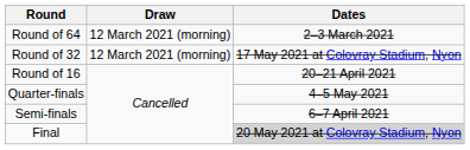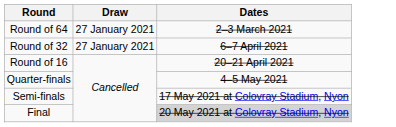Round of 64 | Draw: 12 March 2021 (morning) -> 27 January 2021
Round of 32 | Draw: 12 March 2021 (morning) -> 27 January 2021
Round of 32 | Dates: 17 May 2021 at Colovray Stadium, Nyon -> 6–7 April 2021
Semi-finals | Dates: 6–7 April 2021 -> 17 May 2021 at Colovray Stadium, Nyon
